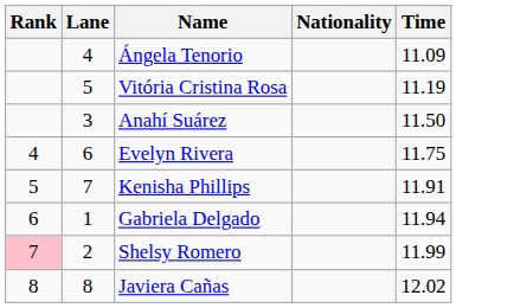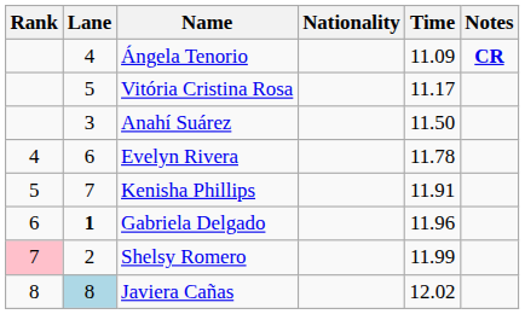+ column: Notes | CR
Vitória Cristina Rosa | Time: 11.19 -> 11.17
Evelyn Rivera | Time: 11.75 -> 11.78
Gabriela Delgado | Lane: normal -> bold
Gabriela Delgado | Time: 11.94 -> 11.96
Javiera Cañas | Lane: no background -> lightblue background
